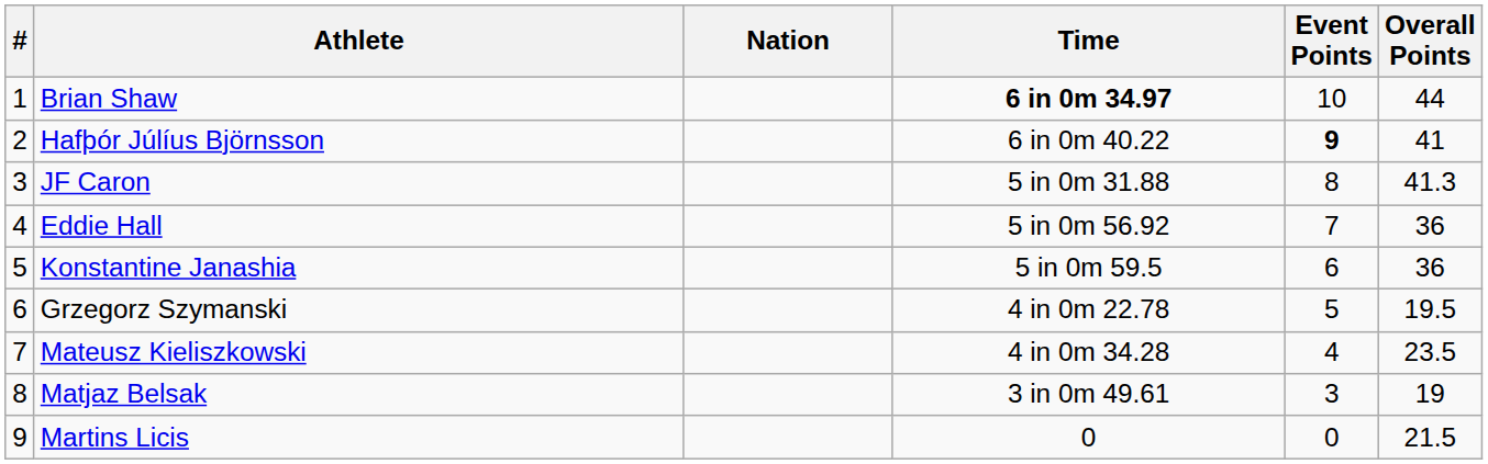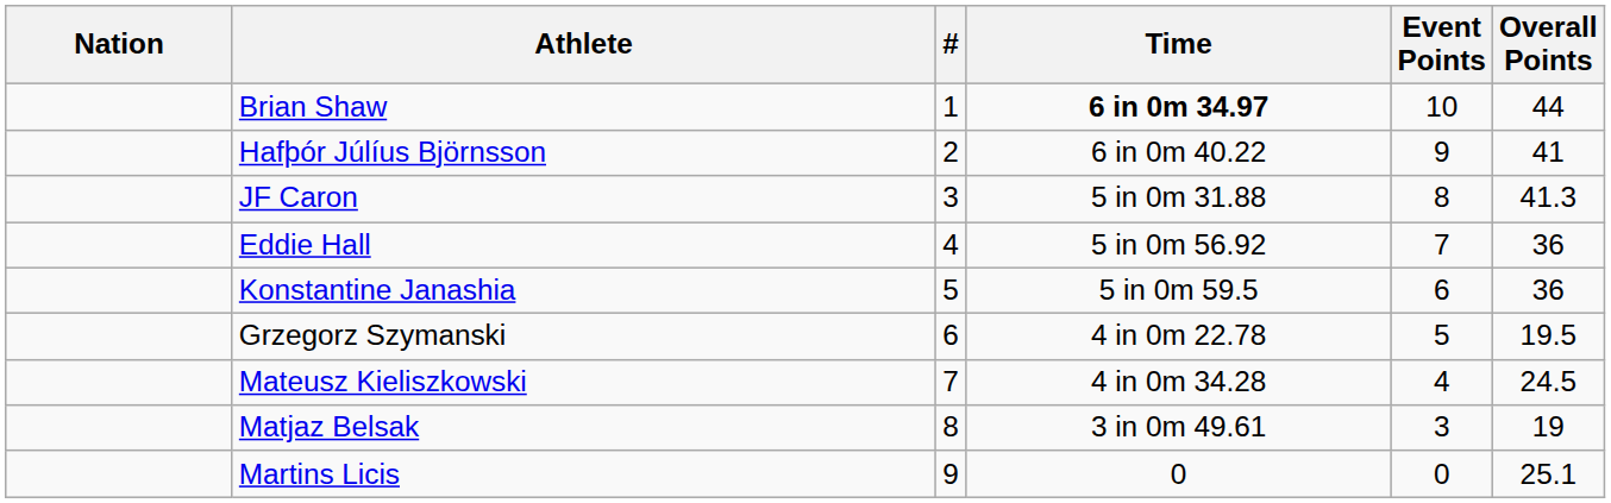columns swapped: # <-> Nation
Hafþór Júlíus Björnsson | Event Points: bold -> normal
Mateusz Kieliszkowski | Overall Points: 23.5 -> 24.5
Martins Licis | Overall Points: 21.5 -> 25.1
